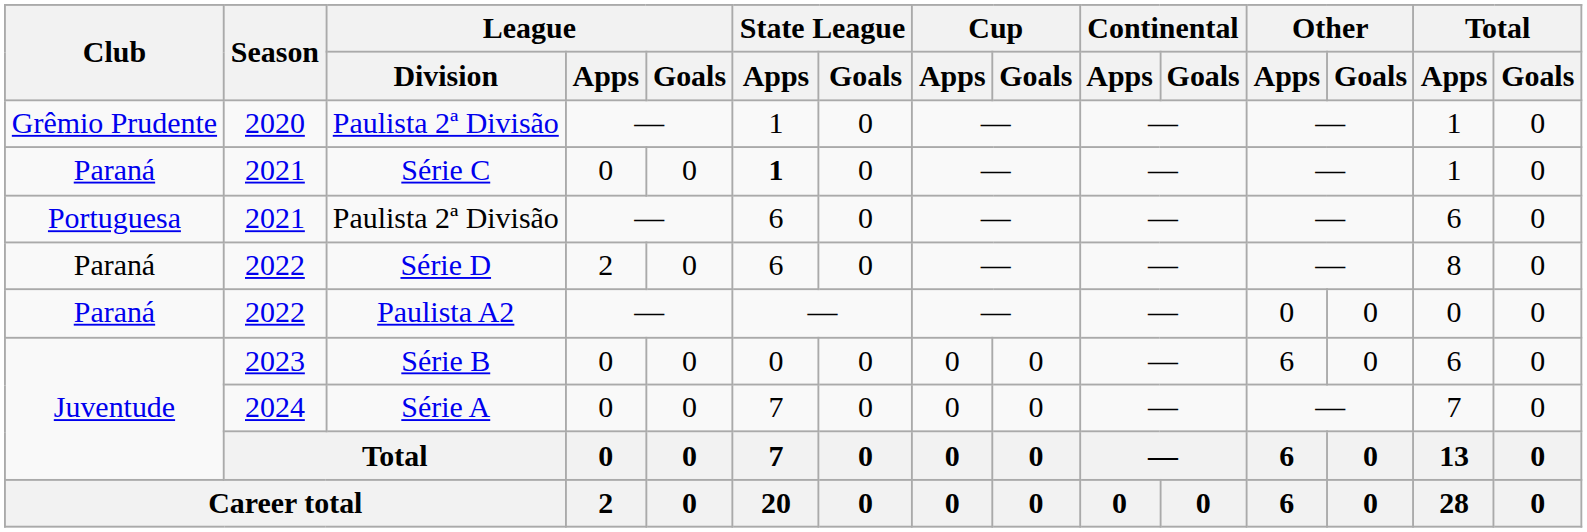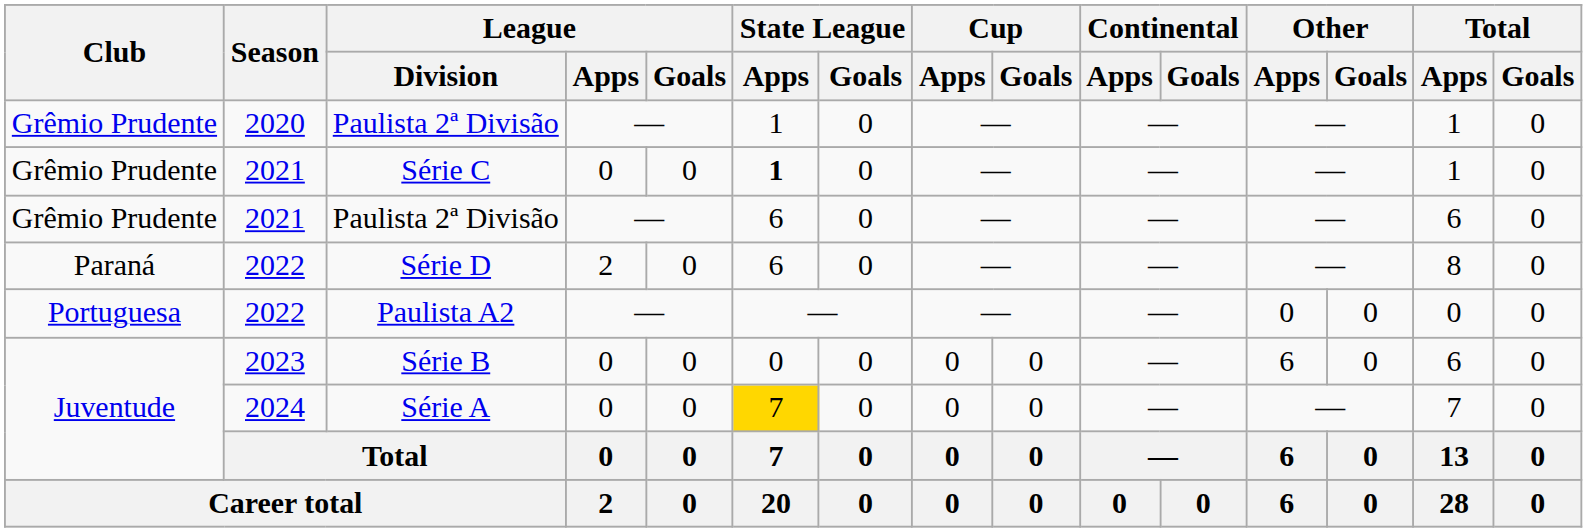Série C | Club: Paraná -> Grêmio Prudente
2021 / Paulista 2ª Divisão | Club: Portuguesa -> Grêmio Prudente
Paulista A2 | Club: Paraná -> Portuguesa
Série A | State League / Apps: no background -> gold background
